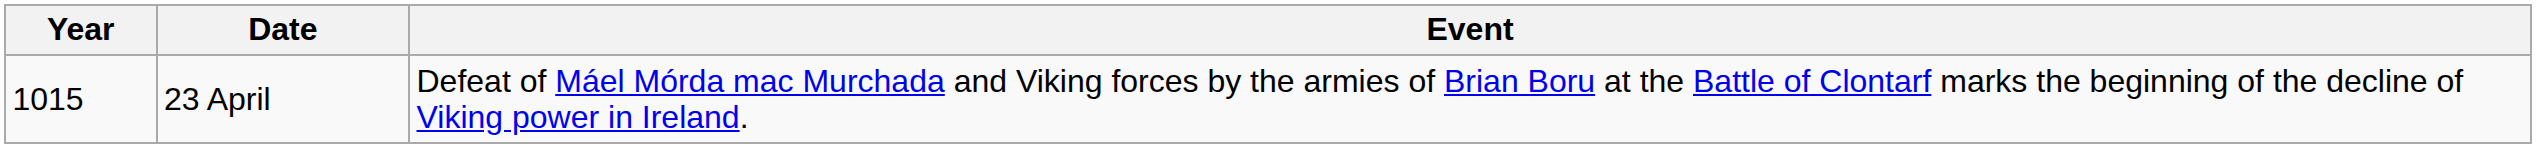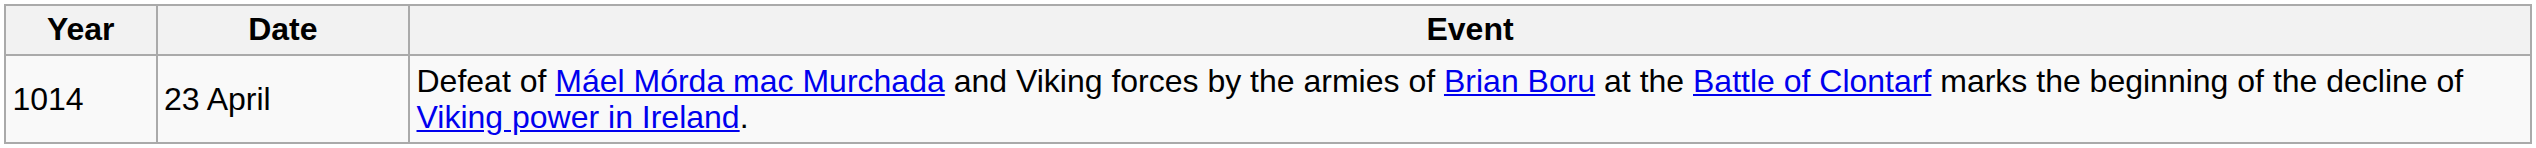23 April | Year: 1015 -> 1014
